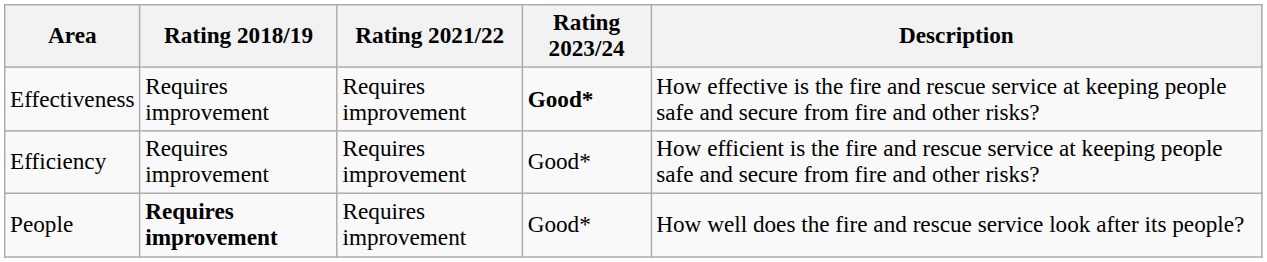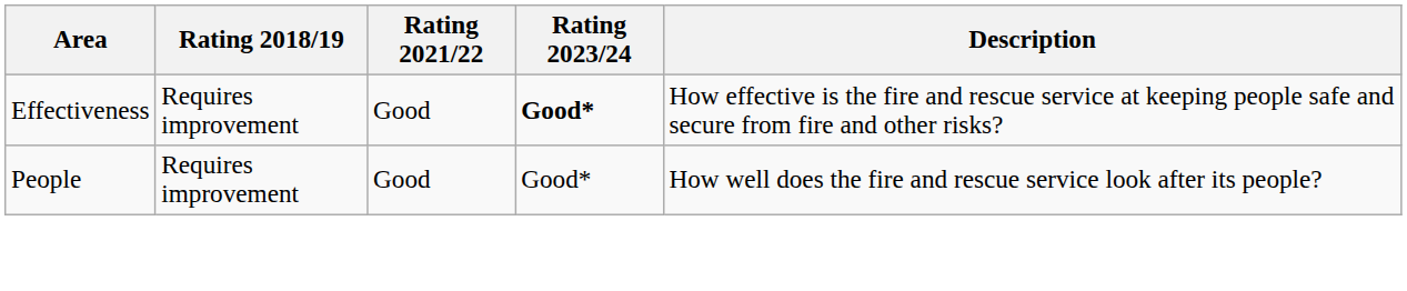Effectiveness | Rating 2021/22: Requires improvement -> Good
- row: Efficiency | Requires improvement | Requires improvement | Good* | How efficient is the fire and rescue service at keeping people safe and secure from fire and other risks?
People | Rating 2018/19: bold -> normal
People | Rating 2021/22: Requires improvement -> Good
